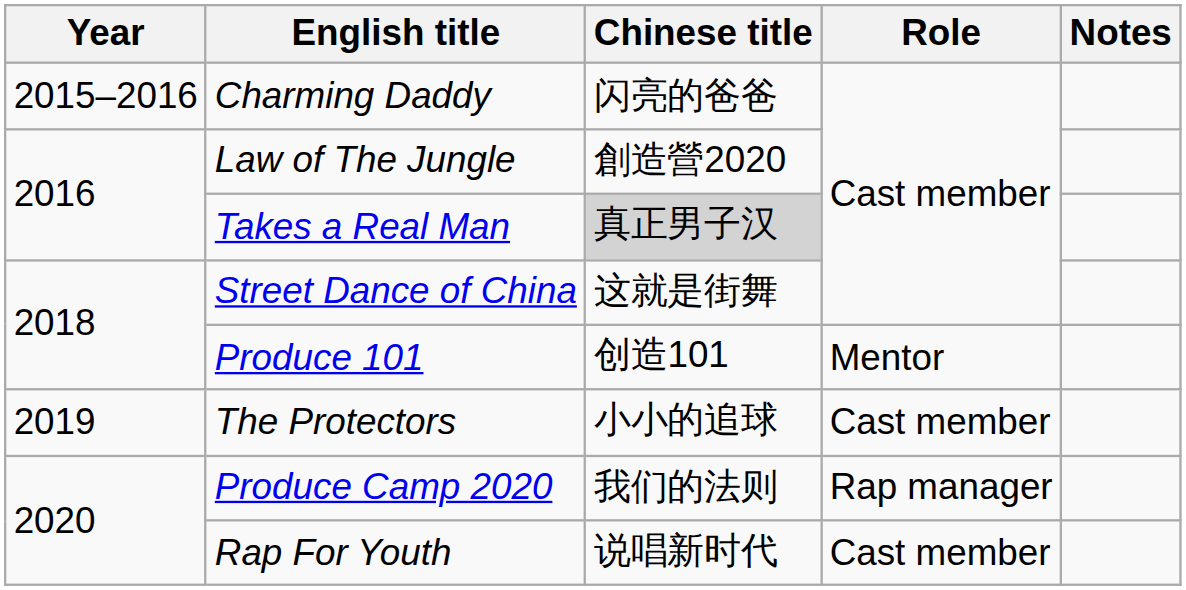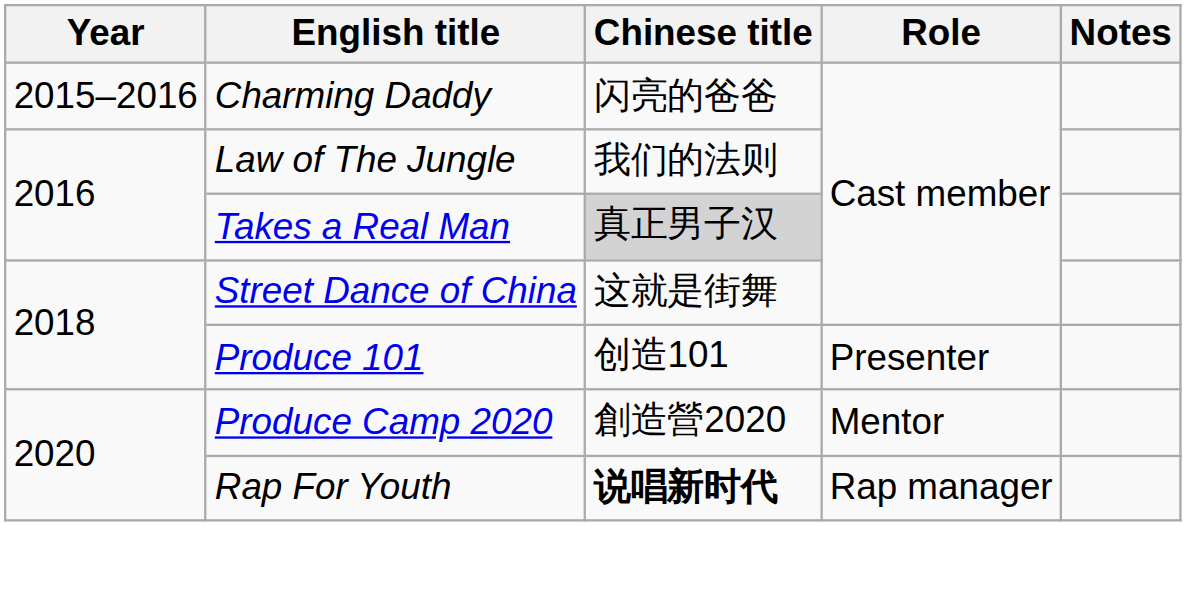Law of The Jungle | Chinese title: 創造營2020 -> 我们的法则
Produce 101 | Role: Mentor -> Presenter
- row: 2019 | The Protectors | 小小的追球 | Cast member
Produce Camp 2020 | Chinese title: 我们的法则 -> 創造營2020
Produce Camp 2020 | Role: Rap manager -> Mentor
Rap For Youth | Chinese title: normal -> bold
Rap For Youth | Role: Cast member -> Rap manager
